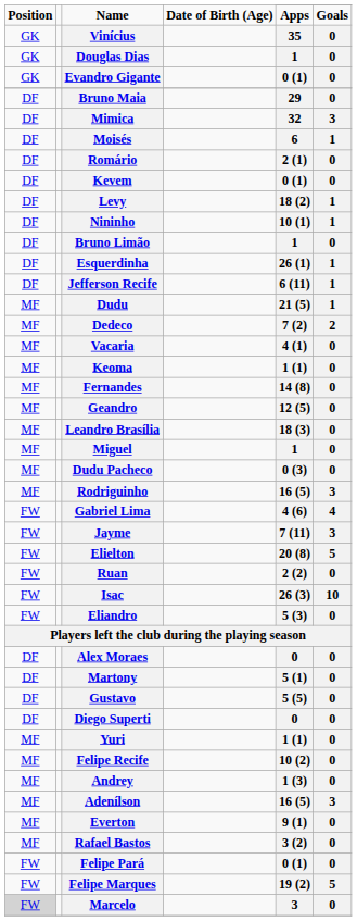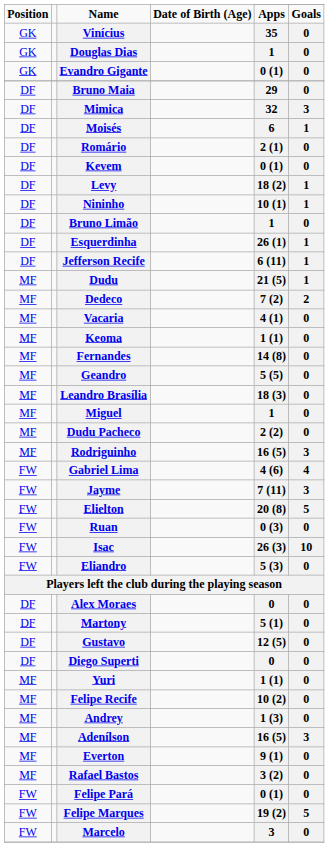Geandro | column 5: 12 (5) -> 5 (5)
Dudu Pacheco | column 5: 0 (3) -> 2 (2)
Ruan | column 5: 2 (2) -> 0 (3)
Gustavo | column 5: 5 (5) -> 12 (5)
Marcelo | Position: lightgrey background -> no background
